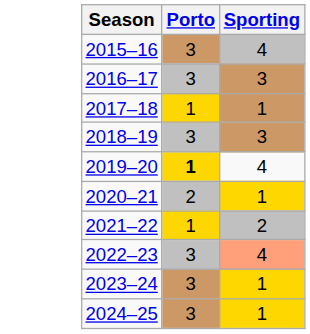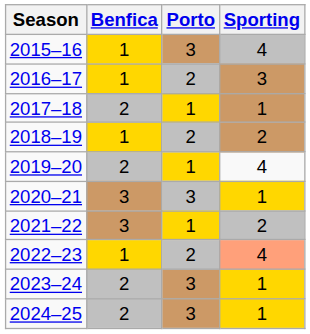+ column: Benfica | 1 | 1 | 2 | 1 | 2 | 3 | 3 | 1 | 2 | 2
2016–17 | Porto: 3 -> 2
2018–19 | Porto: 3 -> 2
2018–19 | Sporting: 3 -> 2
2019–20 | Porto: bold -> normal
2020–21 | Porto: 2 -> 3
2022–23 | Porto: 3 -> 2
